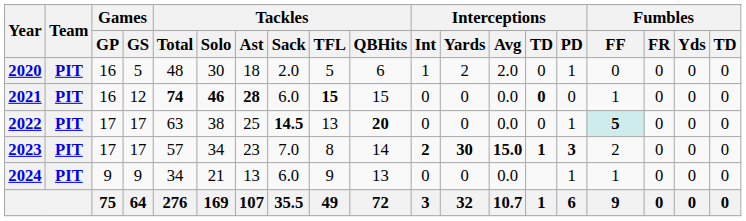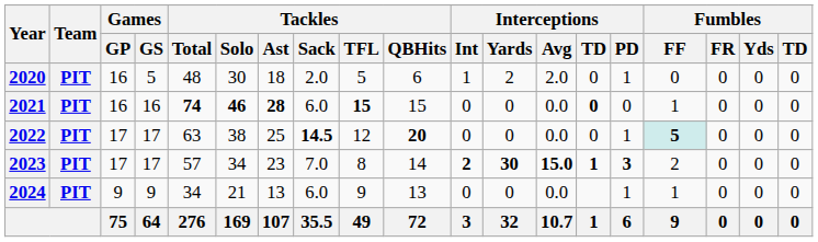2021 | Games / GS: 12 -> 16
2022 | Tackles / TFL: 13 -> 12
